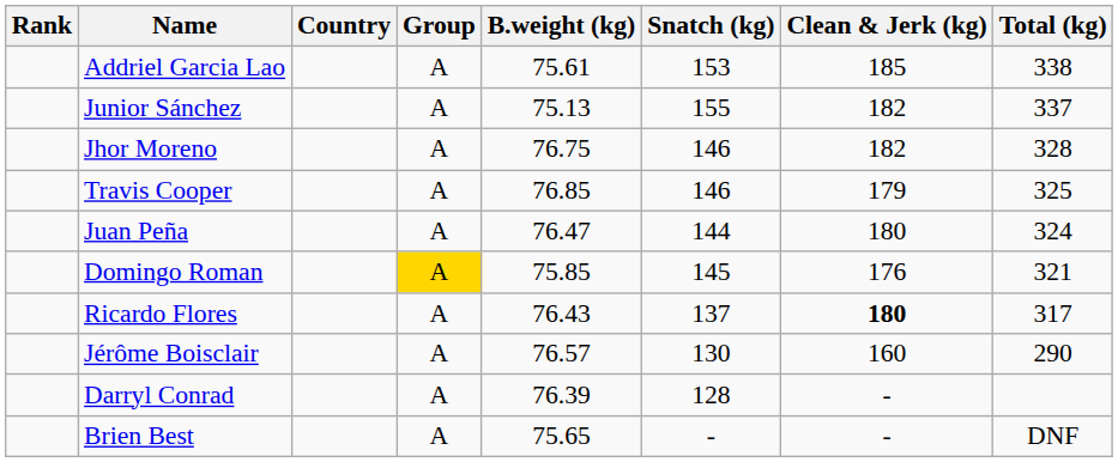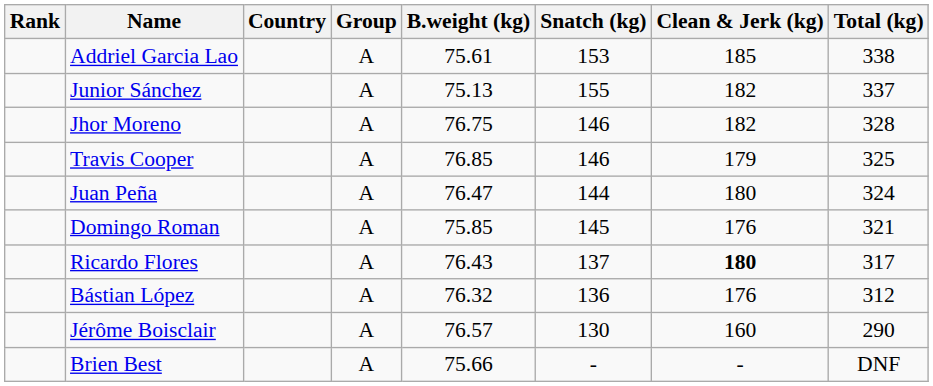Domingo Roman | Group: gold background -> no background
+ row: Bástian López | A | 76.32 | 136 | 176 | 312
- row: Darryl Conrad | A | 76.39 | 128 | -
Brien Best | B.weight (kg): 75.65 -> 75.66
